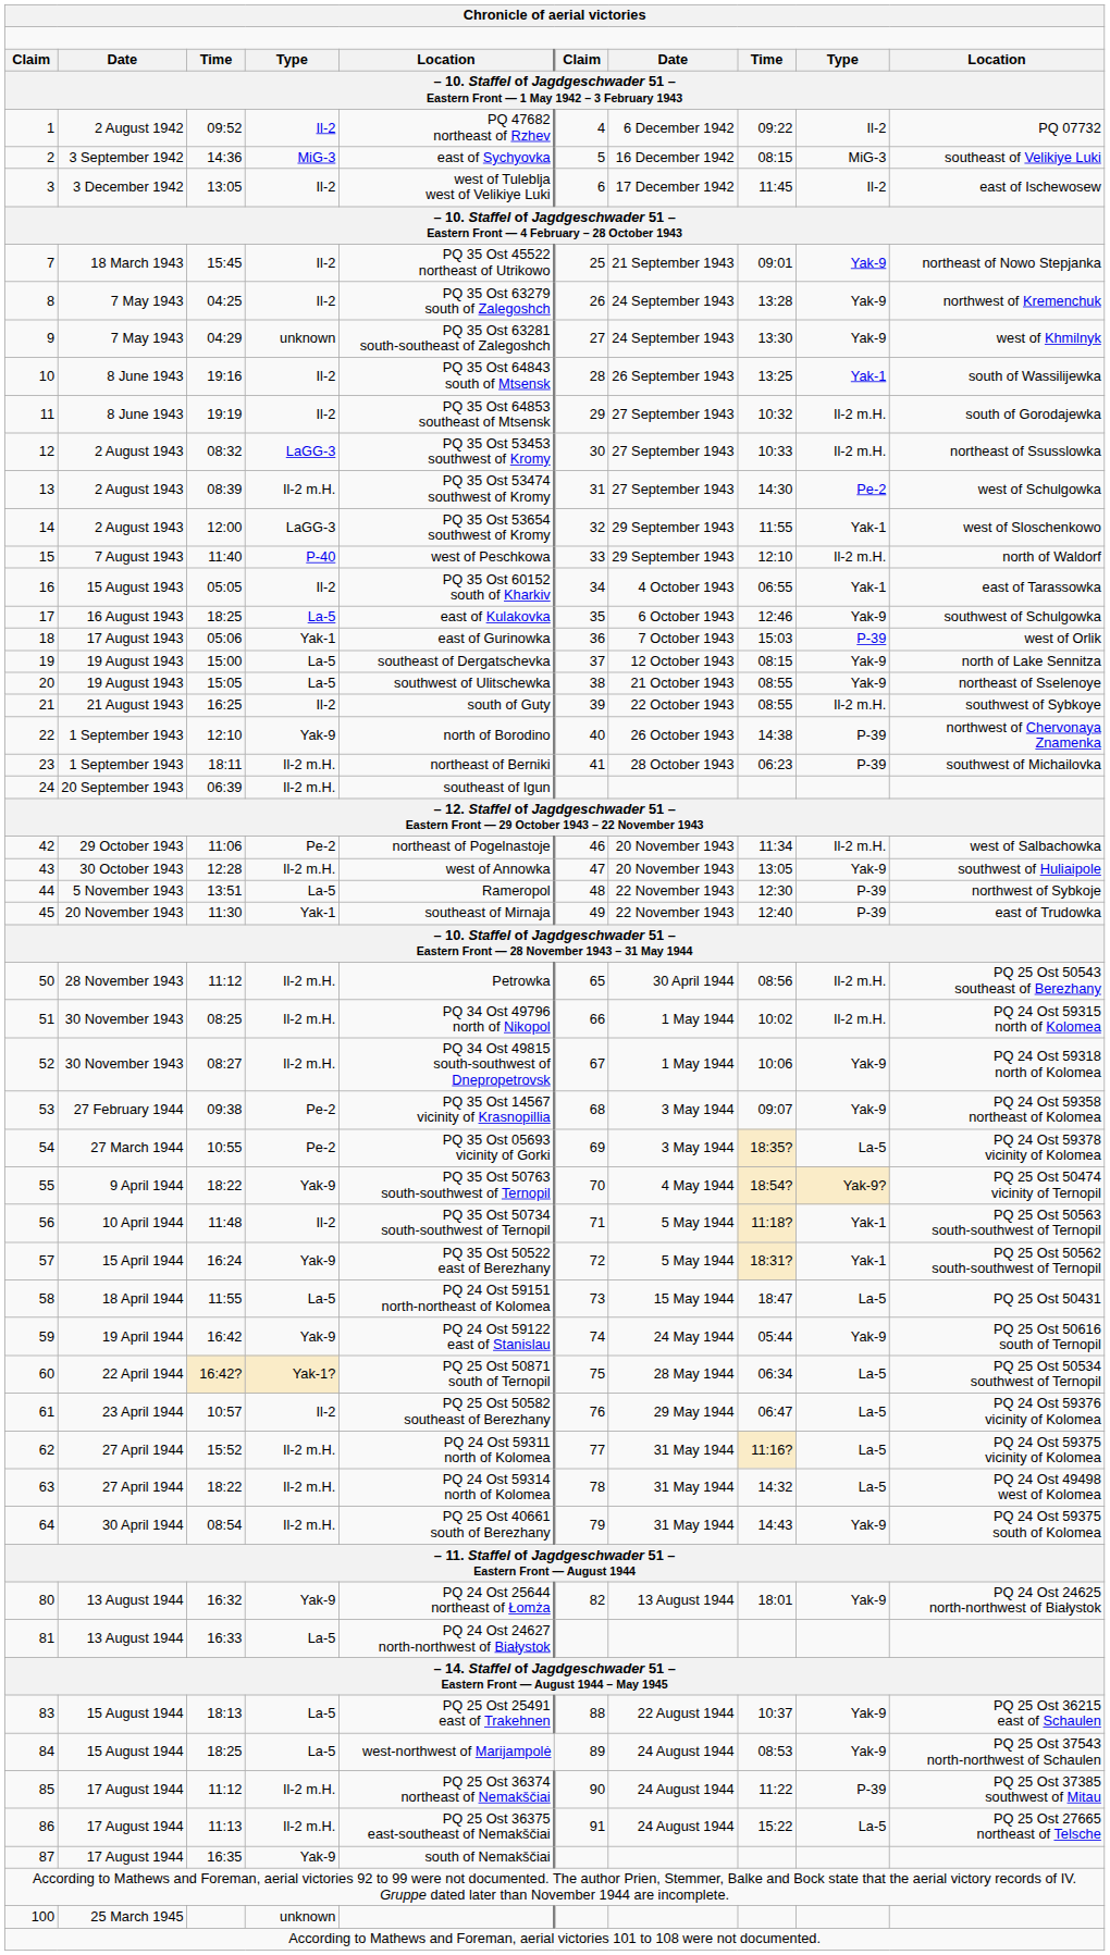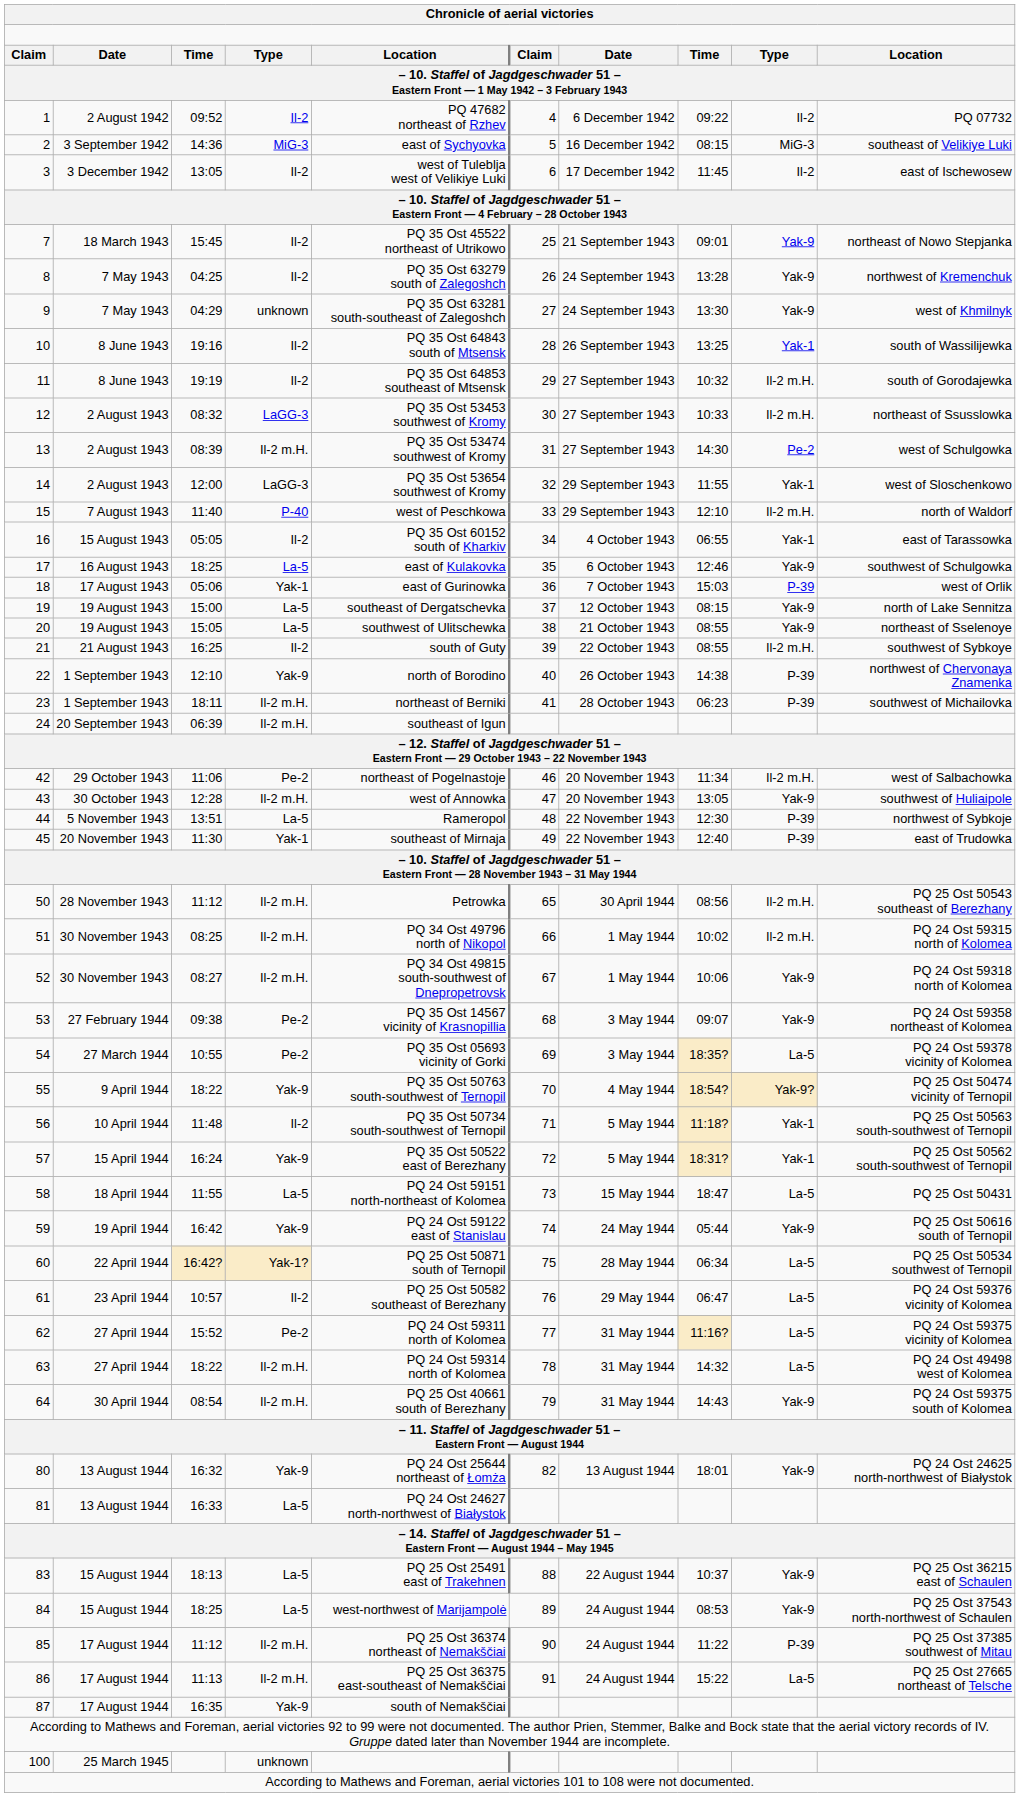62 | column 4: Il-2 m.H. -> Pe-2
